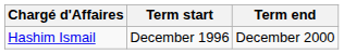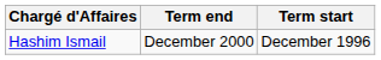columns swapped: Term start <-> Term end
